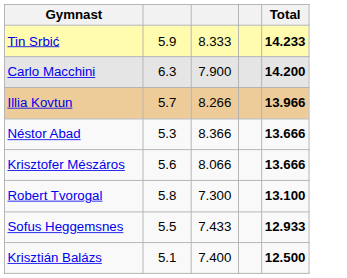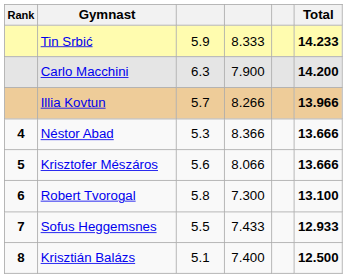+ column: Rank | 4 | 5 | 6 | 7 | 8
